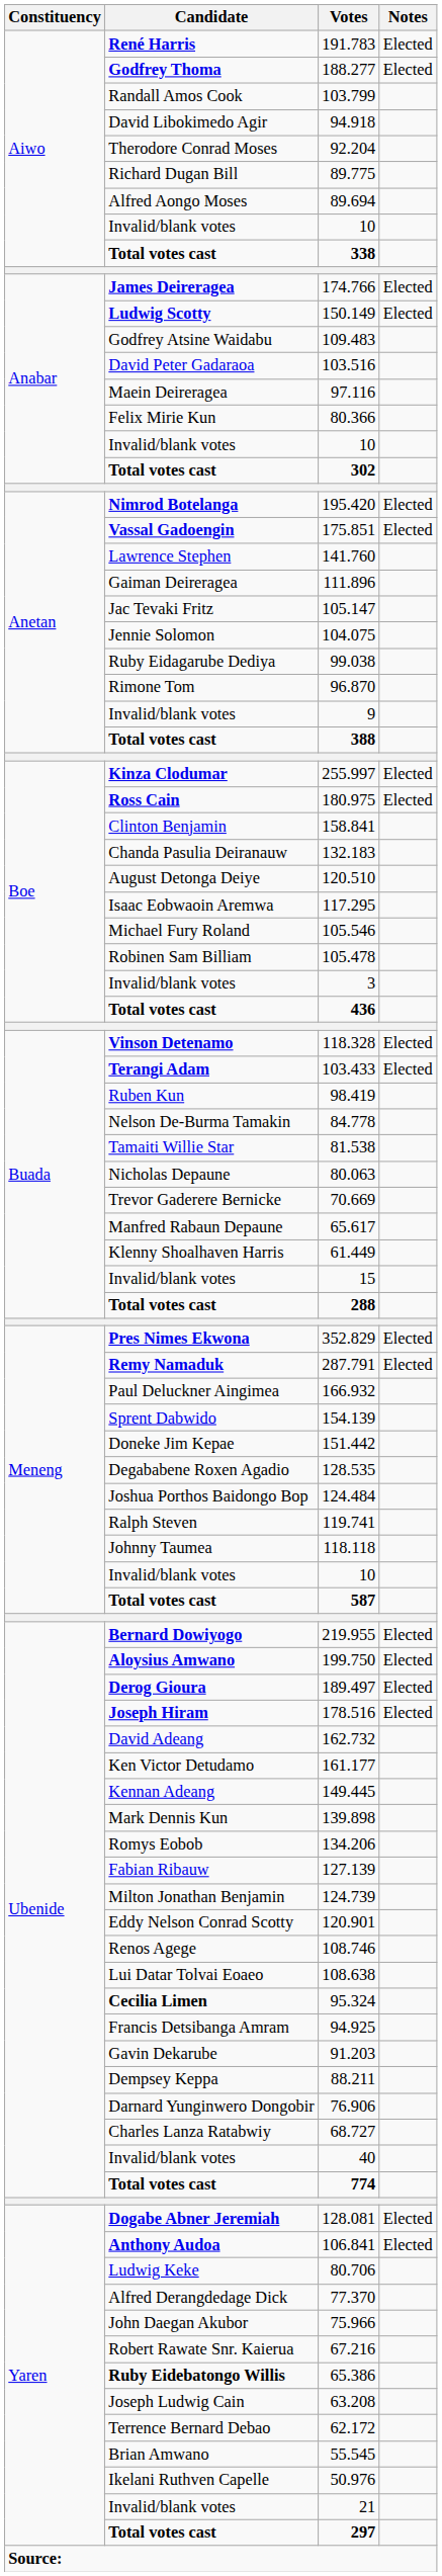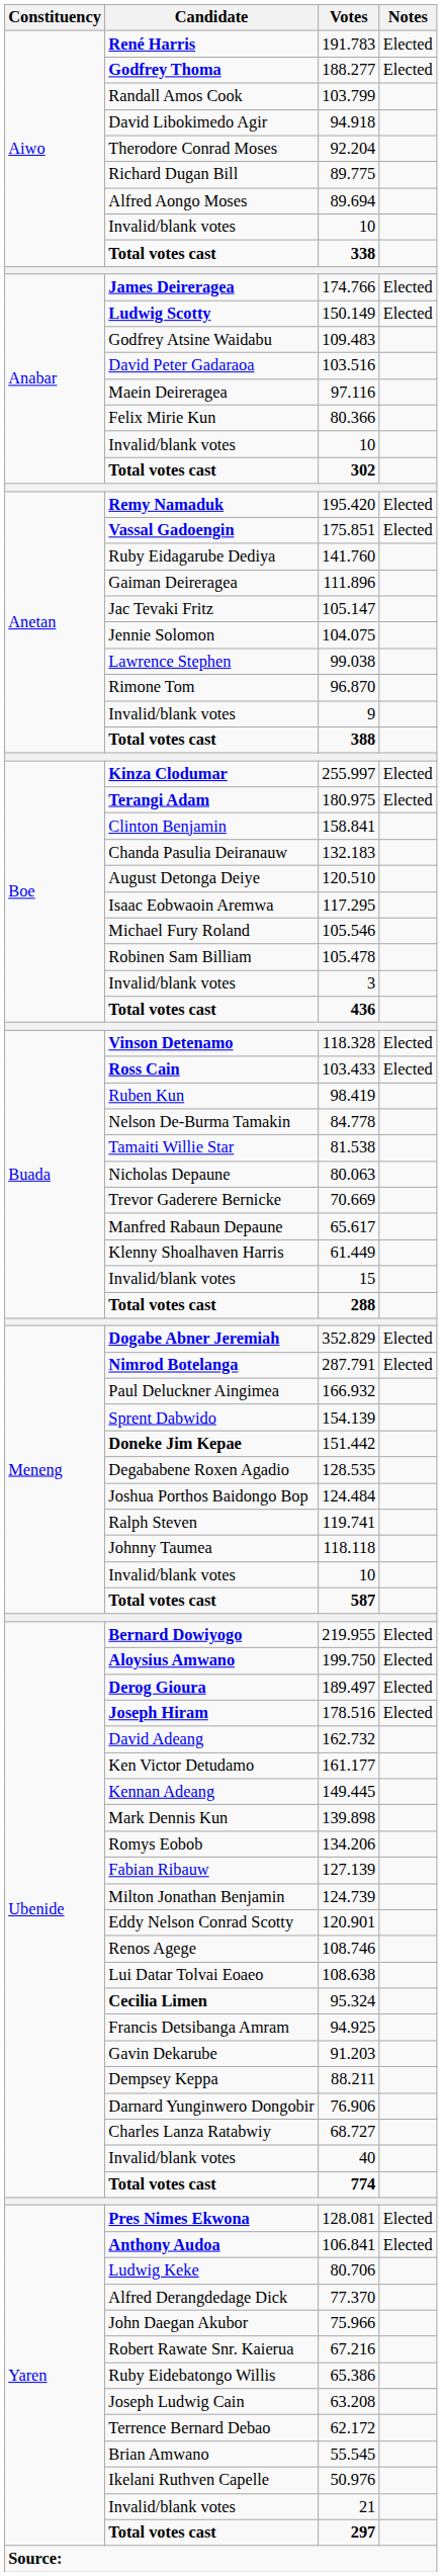195.420 | Candidate: Nimrod Botelanga -> Remy Namaduk
141.760 | Candidate: Lawrence Stephen -> Ruby Eidagarube Dediya
99.038 | Candidate: Ruby Eidagarube Dediya -> Lawrence Stephen
180.975 | Candidate: Ross Cain -> Terangi Adam
103.433 | Candidate: Terangi Adam -> Ross Cain
352.829 | Candidate: Pres Nimes Ekwona -> Dogabe Abner Jeremiah
287.791 | Candidate: Remy Namaduk -> Nimrod Botelanga
151.442 | Candidate: normal -> bold
128.081 | Candidate: Dogabe Abner Jeremiah -> Pres Nimes Ekwona
65.386 | Candidate: bold -> normal
